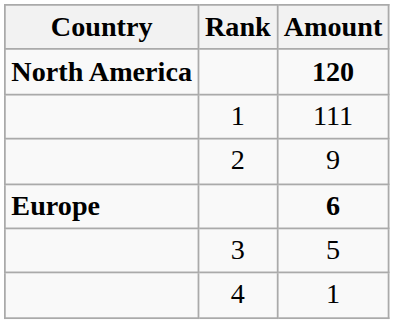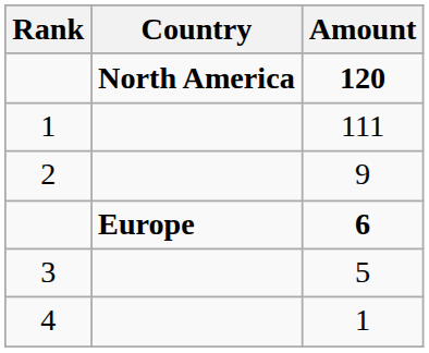columns swapped: Rank <-> Country
